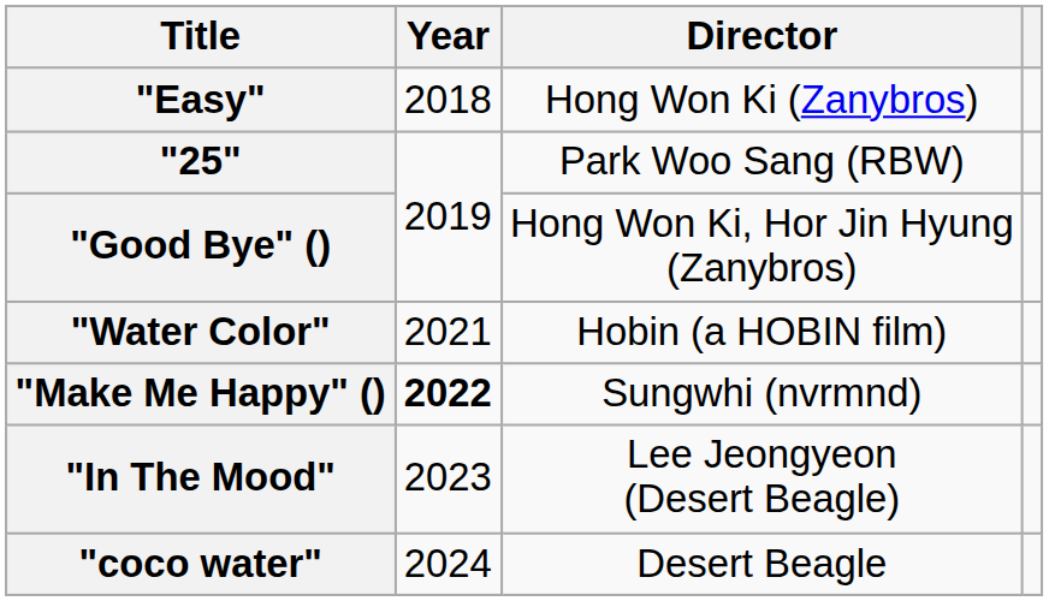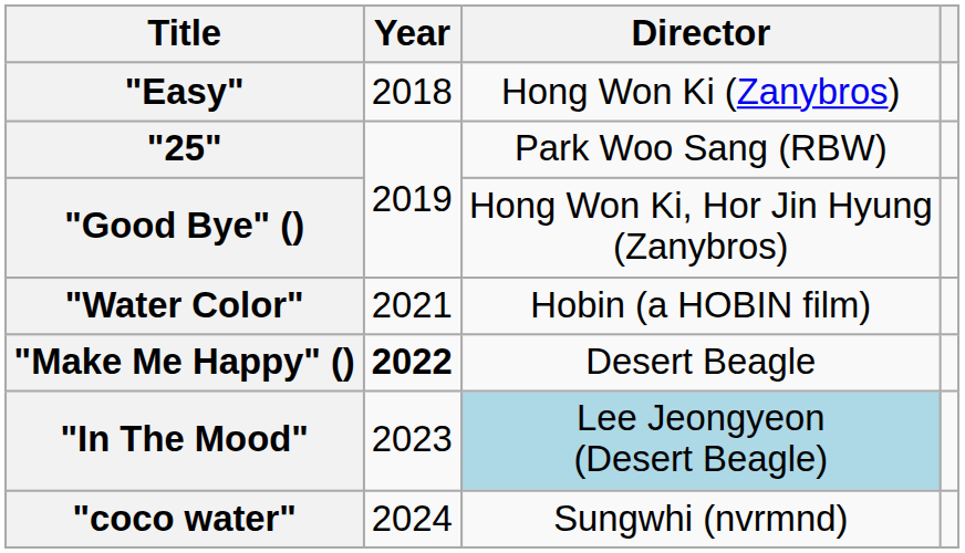"Make Me Happy" () | Director: Sungwhi (nvrmnd) -> Desert Beagle
"In The Mood" | Director: no background -> lightblue background
"coco water" | Director: Desert Beagle -> Sungwhi (nvrmnd)
